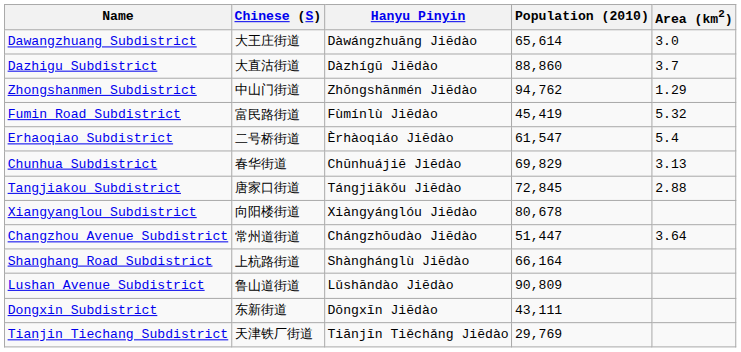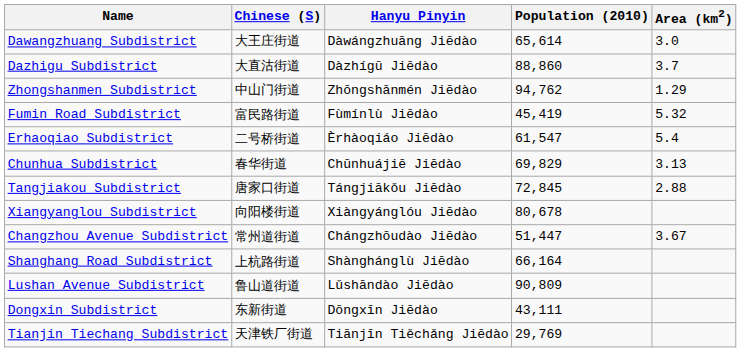Changzhou Avenue Subdistrict | Area (km2): 3.64 -> 3.67
